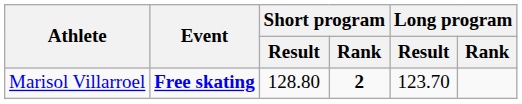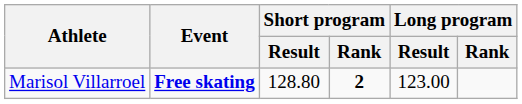Marisol Villarroel | Long program / Result: 123.70 -> 123.00
